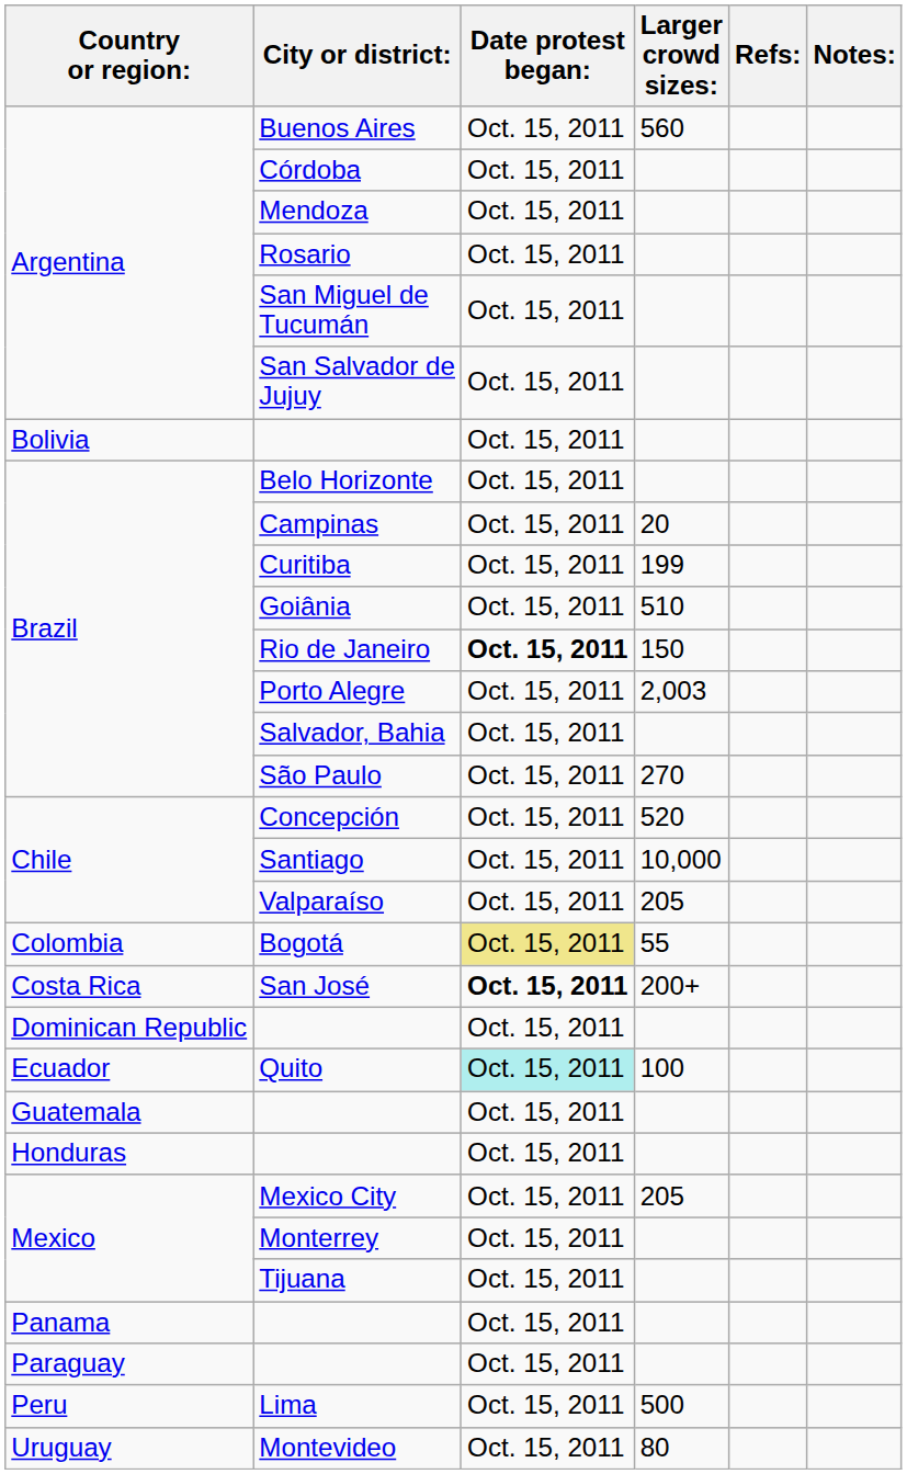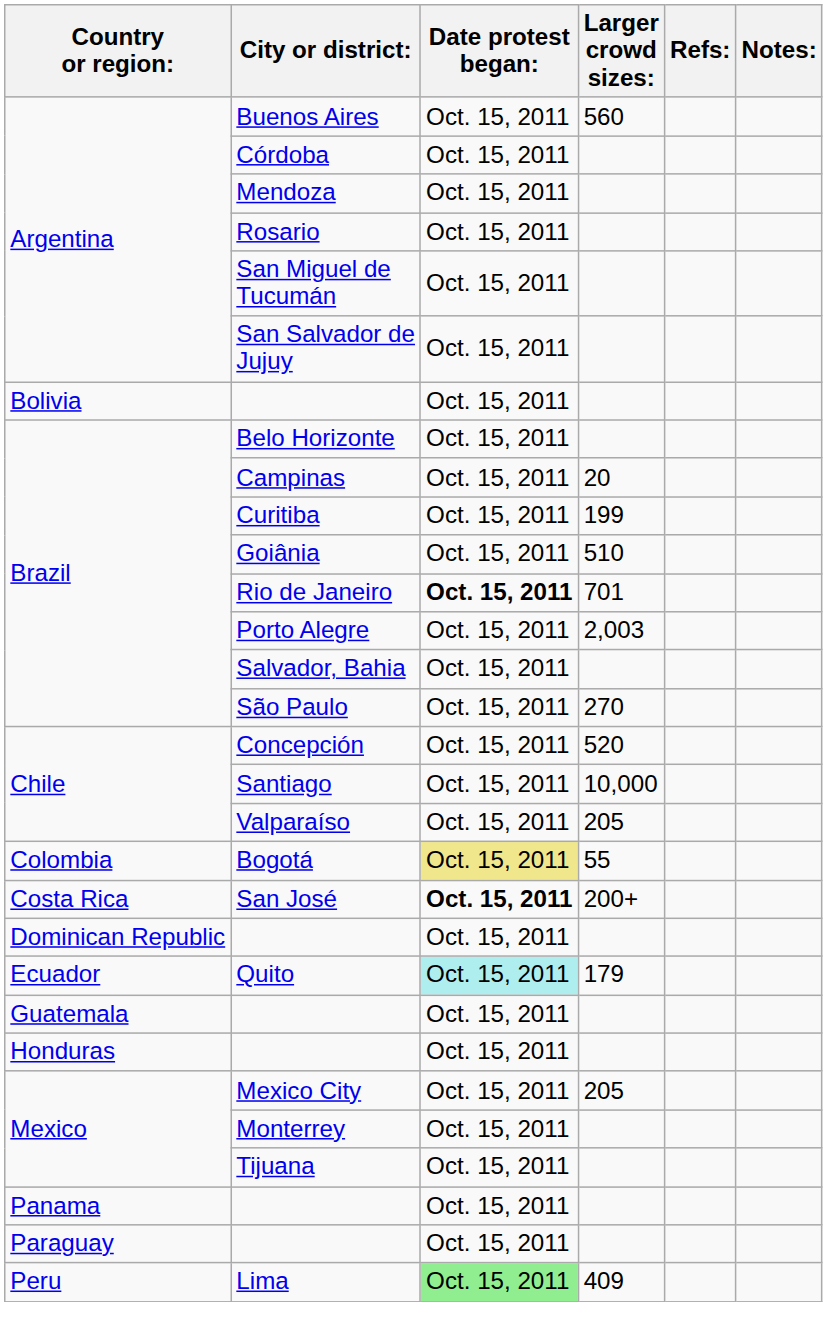Rio de Janeiro | Larger crowd sizes:: 150 -> 701
Quito | Larger crowd sizes:: 100 -> 179
Lima | Date protest began:: no background -> lightgreen background
Lima | Larger crowd sizes:: 500 -> 409
- row: Uruguay | Montevideo | Oct. 15, 2011 | 80
